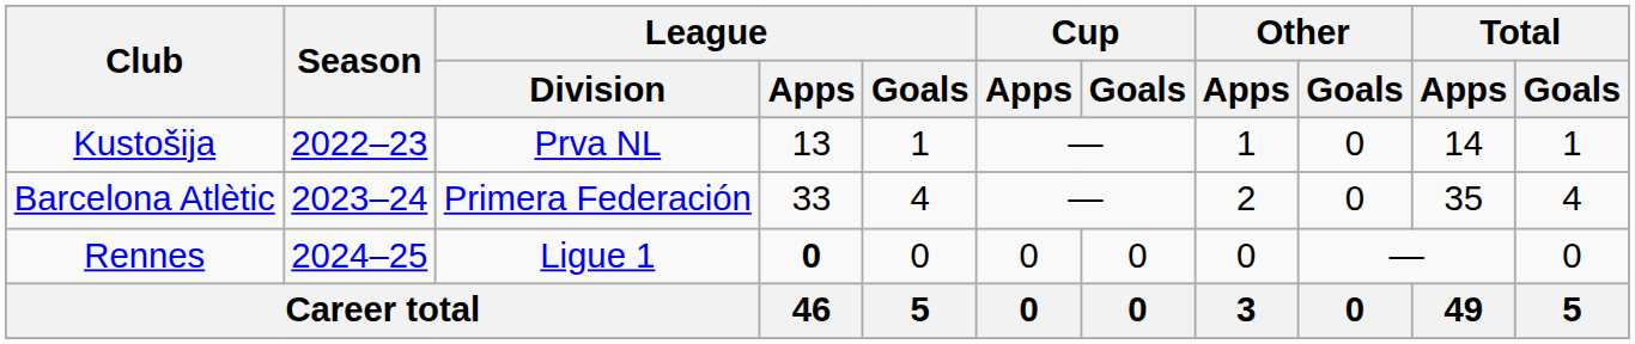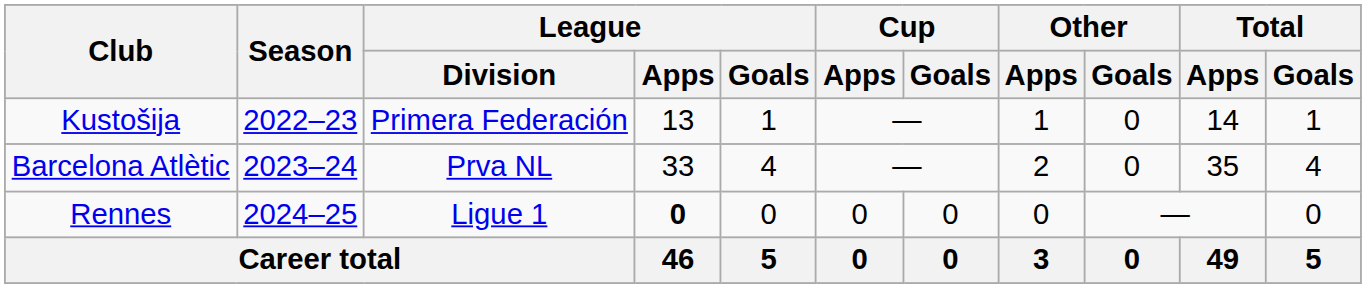Kustošija | League / Division: Prva NL -> Primera Federación
Barcelona Atlètic | League / Division: Primera Federación -> Prva NL
